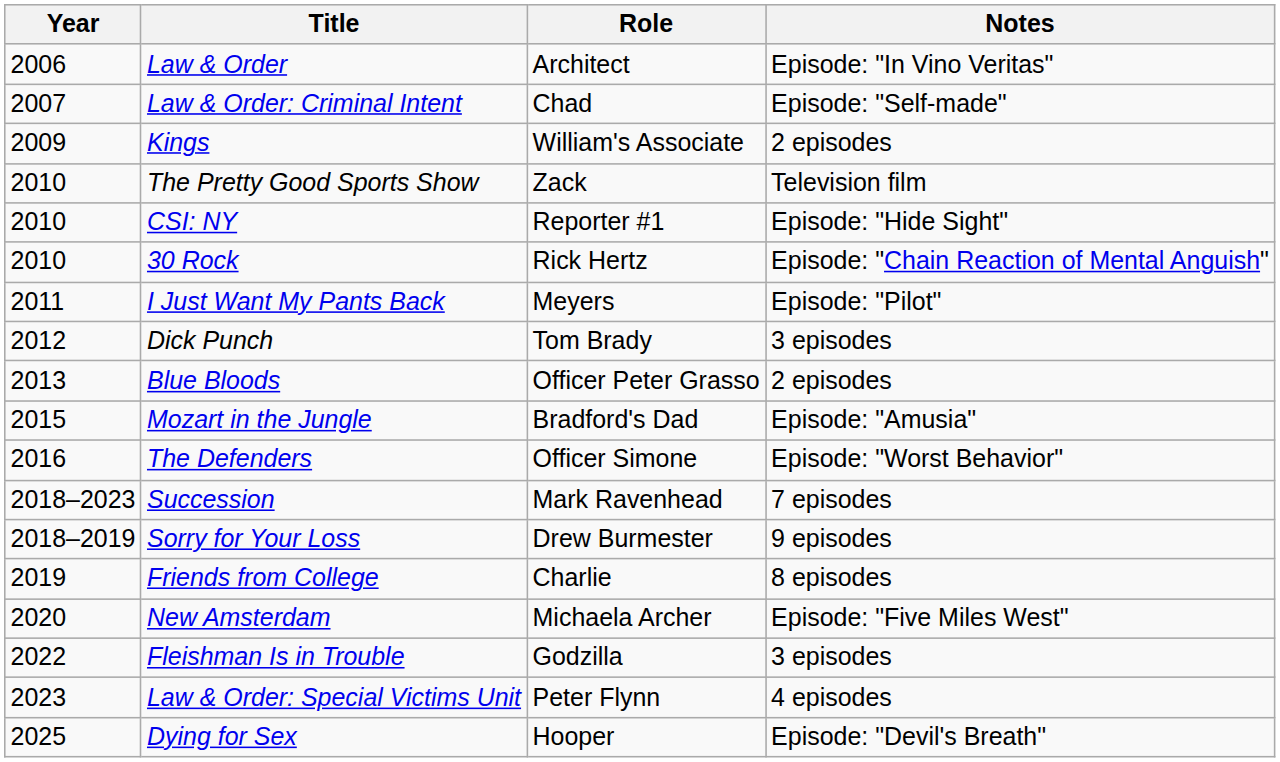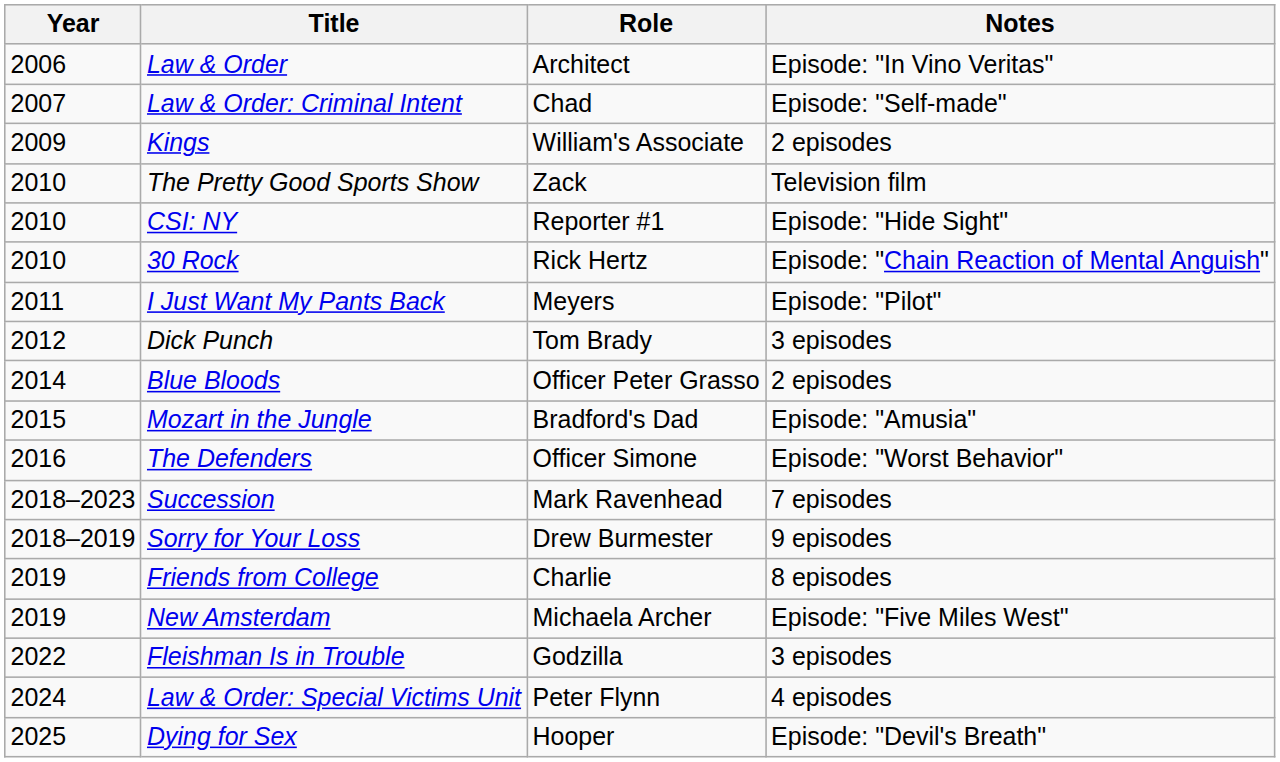Blue Bloods | Year: 2013 -> 2014
New Amsterdam | Year: 2020 -> 2019
Law & Order: Special Victims Unit | Year: 2023 -> 2024
